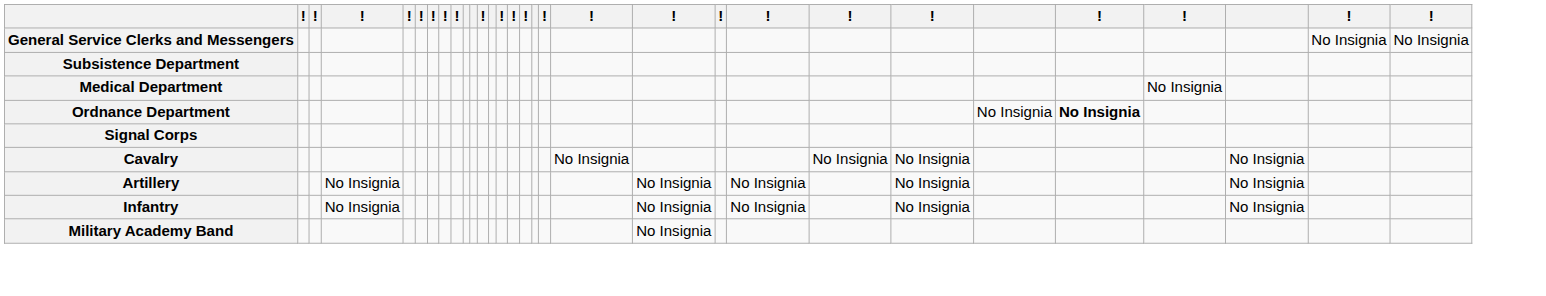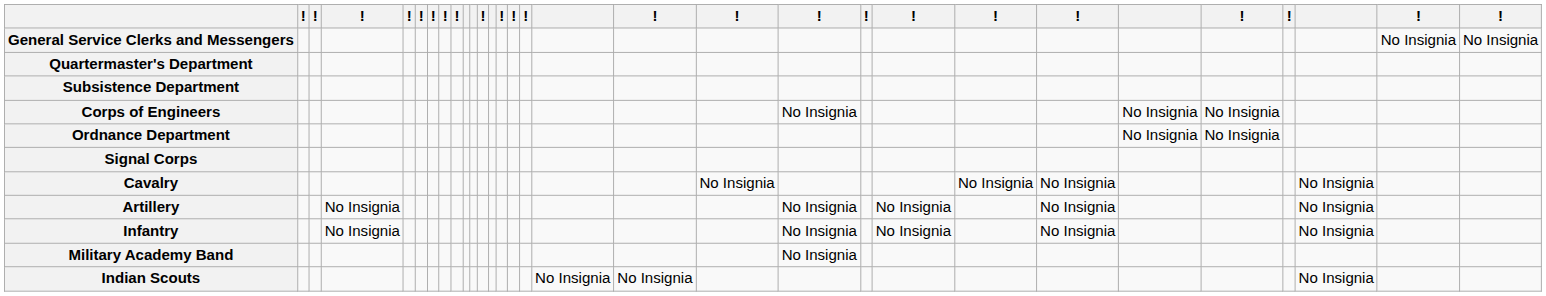+ row: Quartermaster's Department
- row: Medical Department | No Insignia
+ row: Corps of Engineers | No Insignia | No Insignia | No Insignia
Ordnance Department | column 26: bold -> normal
+ row: Indian Scouts | No Insignia | No Insignia | No Insignia
